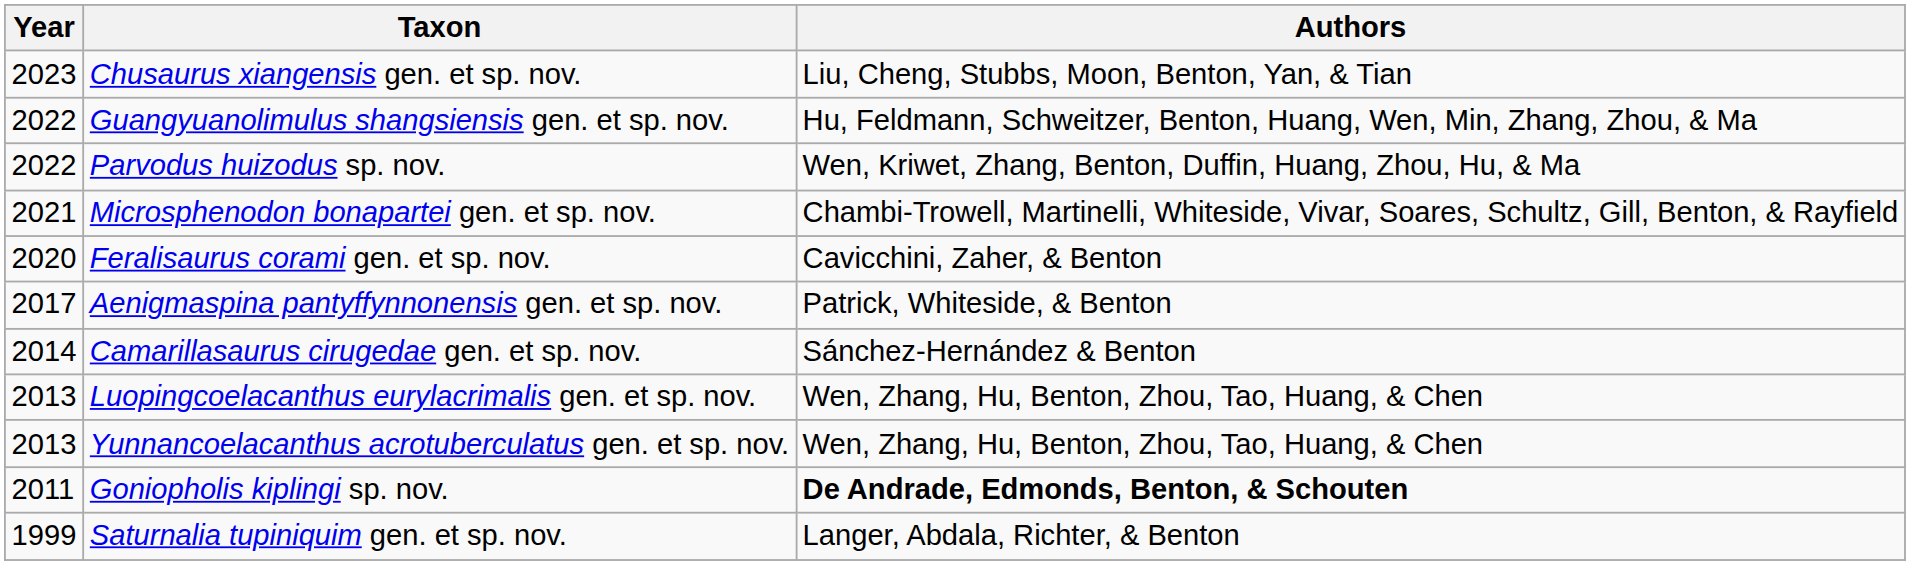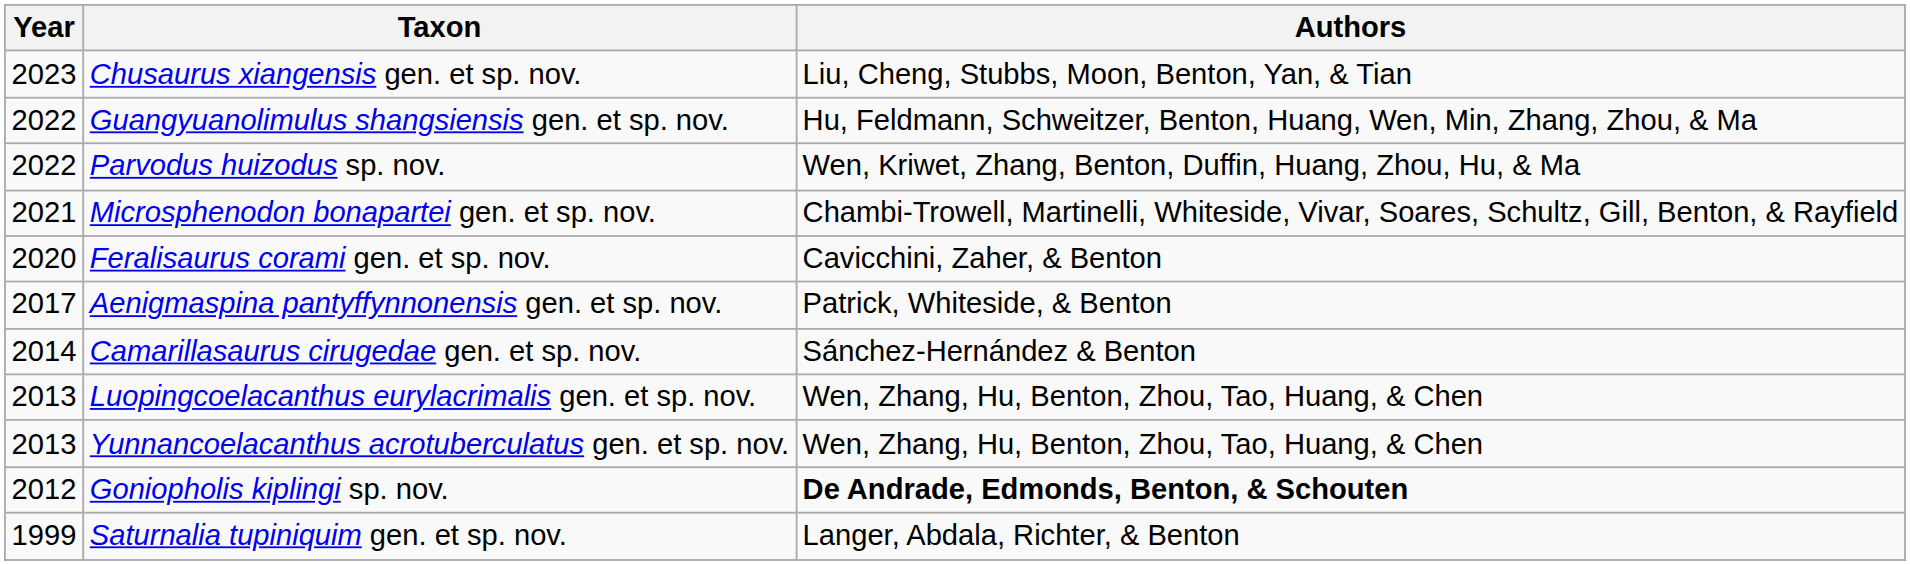Goniopholis kiplingi sp. nov. | Year: 2011 -> 2012
